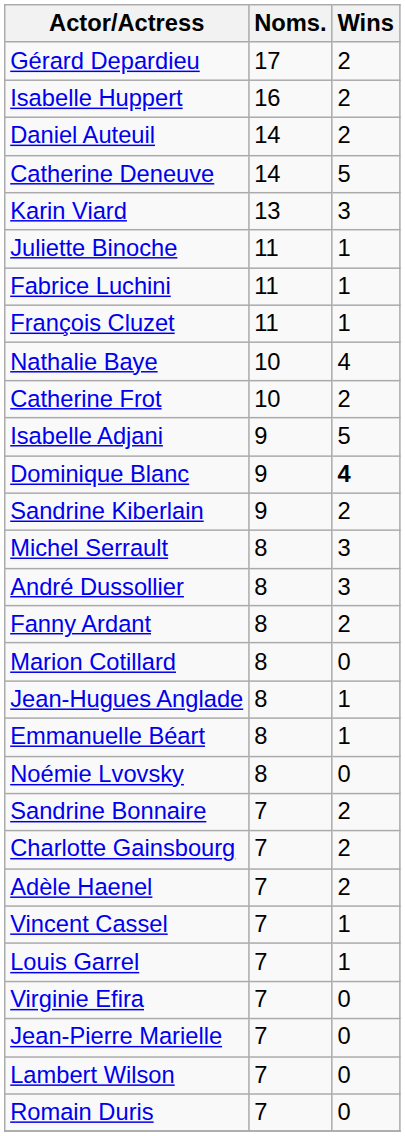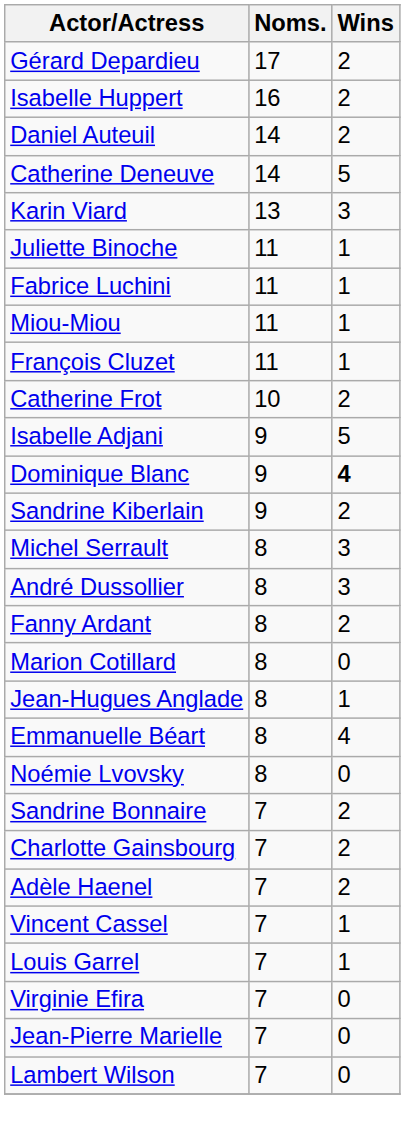+ row: Miou-Miou | 11 | 1
- row: Nathalie Baye | 10 | 4
Emmanuelle Béart | Wins: 1 -> 4
- row: Romain Duris | 7 | 0
